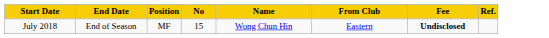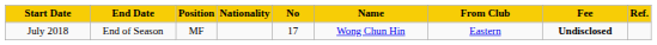+ column: Nationality
July 2018 | No: 15 -> 17
